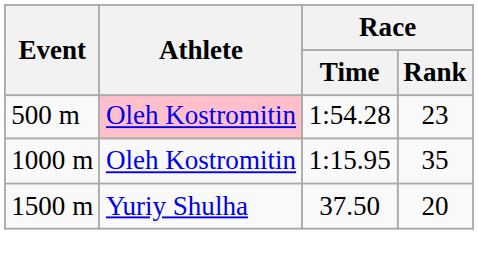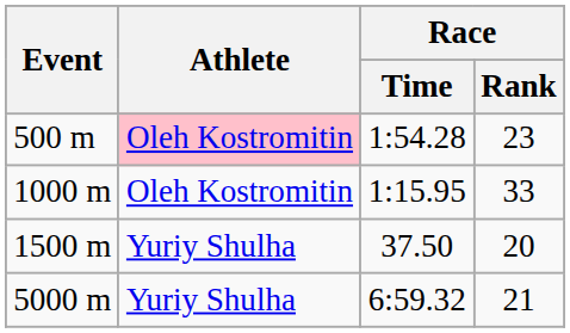1000 m | Race / Rank: 35 -> 33
+ row: 5000 m | Yuriy Shulha | 6:59.32 | 21
